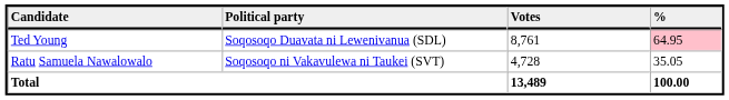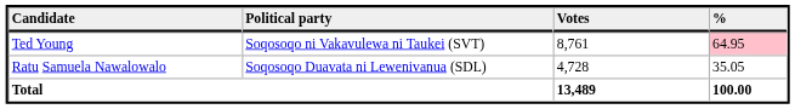Ted Young | Political party: Soqosoqo Duavata ni Lewenivanua (SDL) -> Soqosoqo ni Vakavulewa ni Taukei (SVT)
Ratu Samuela Nawalowalo | Political party: Soqosoqo ni Vakavulewa ni Taukei (SVT) -> Soqosoqo Duavata ni Lewenivanua (SDL)
